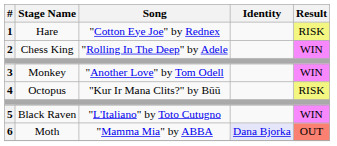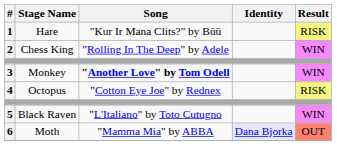1 | Song: "Cotton Eye Joe" by Rednex -> "Kur Ir Mana Clits?" by Būū
3 | Song: normal -> bold
4 | Song: "Kur Ir Mana Clits?" by Būū -> "Cotton Eye Joe" by Rednex
